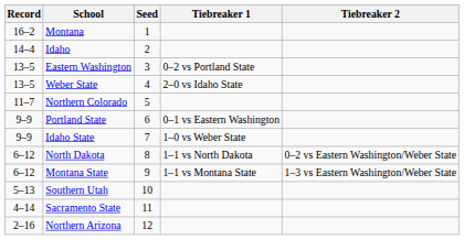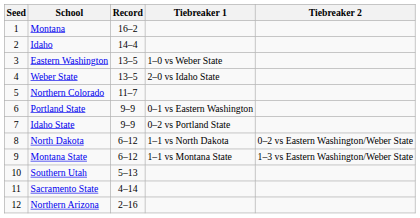columns swapped: Seed <-> Record
Eastern Washington | Tiebreaker 1: 0–2 vs Portland State -> 1–0 vs Weber State
Idaho State | Tiebreaker 1: 1–0 vs Weber State -> 0–2 vs Portland State
